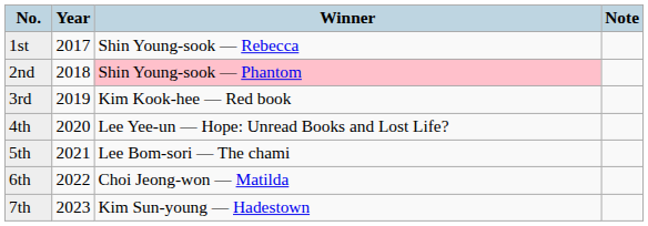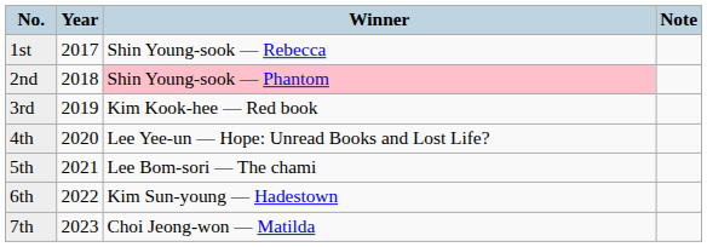6th | Winner: Choi Jeong-won — Matilda -> Kim Sun-young — Hadestown
7th | Winner: Kim Sun-young — Hadestown -> Choi Jeong-won — Matilda
